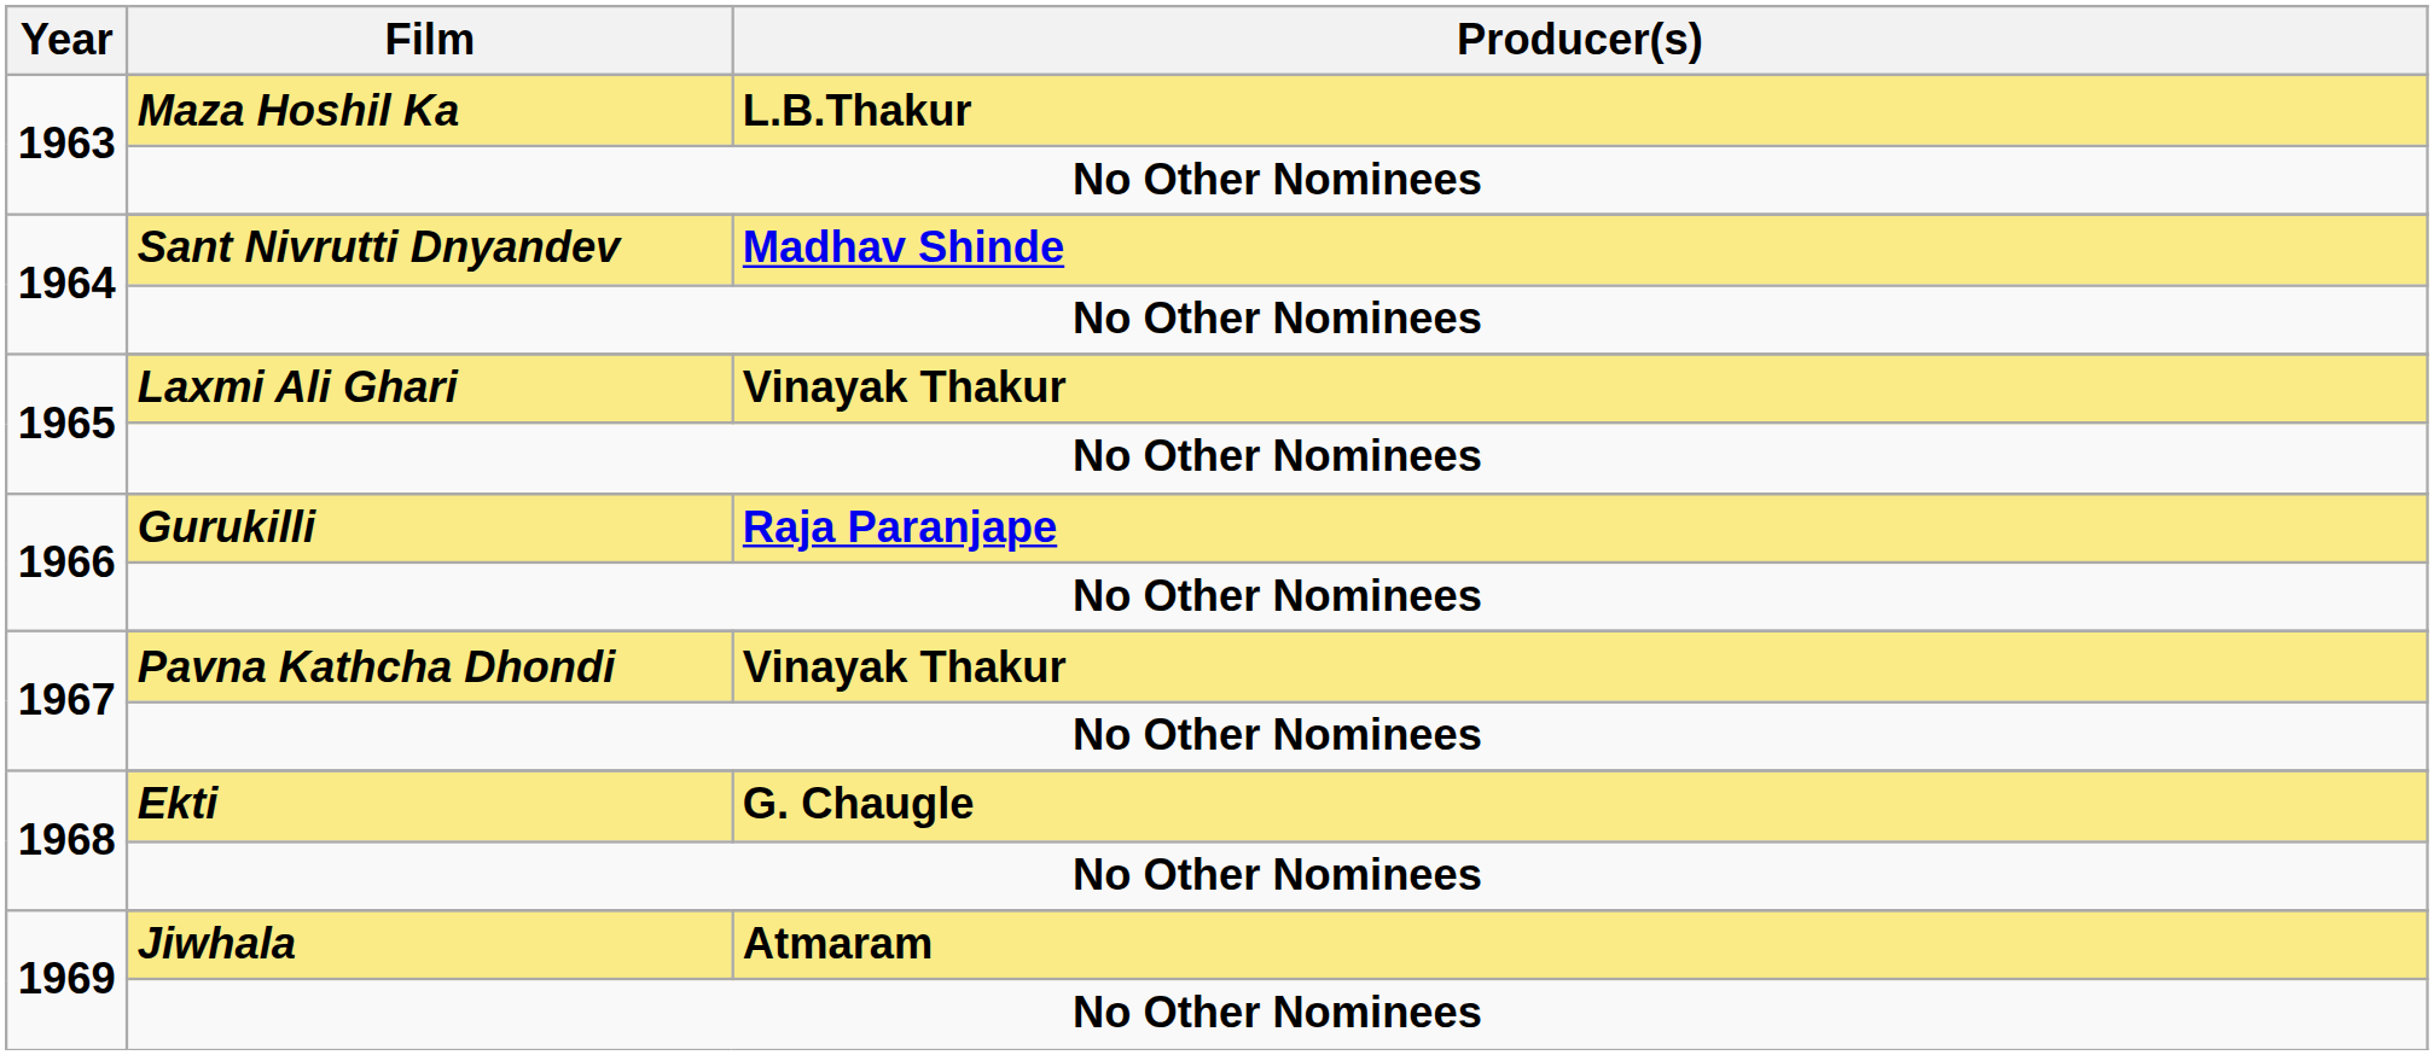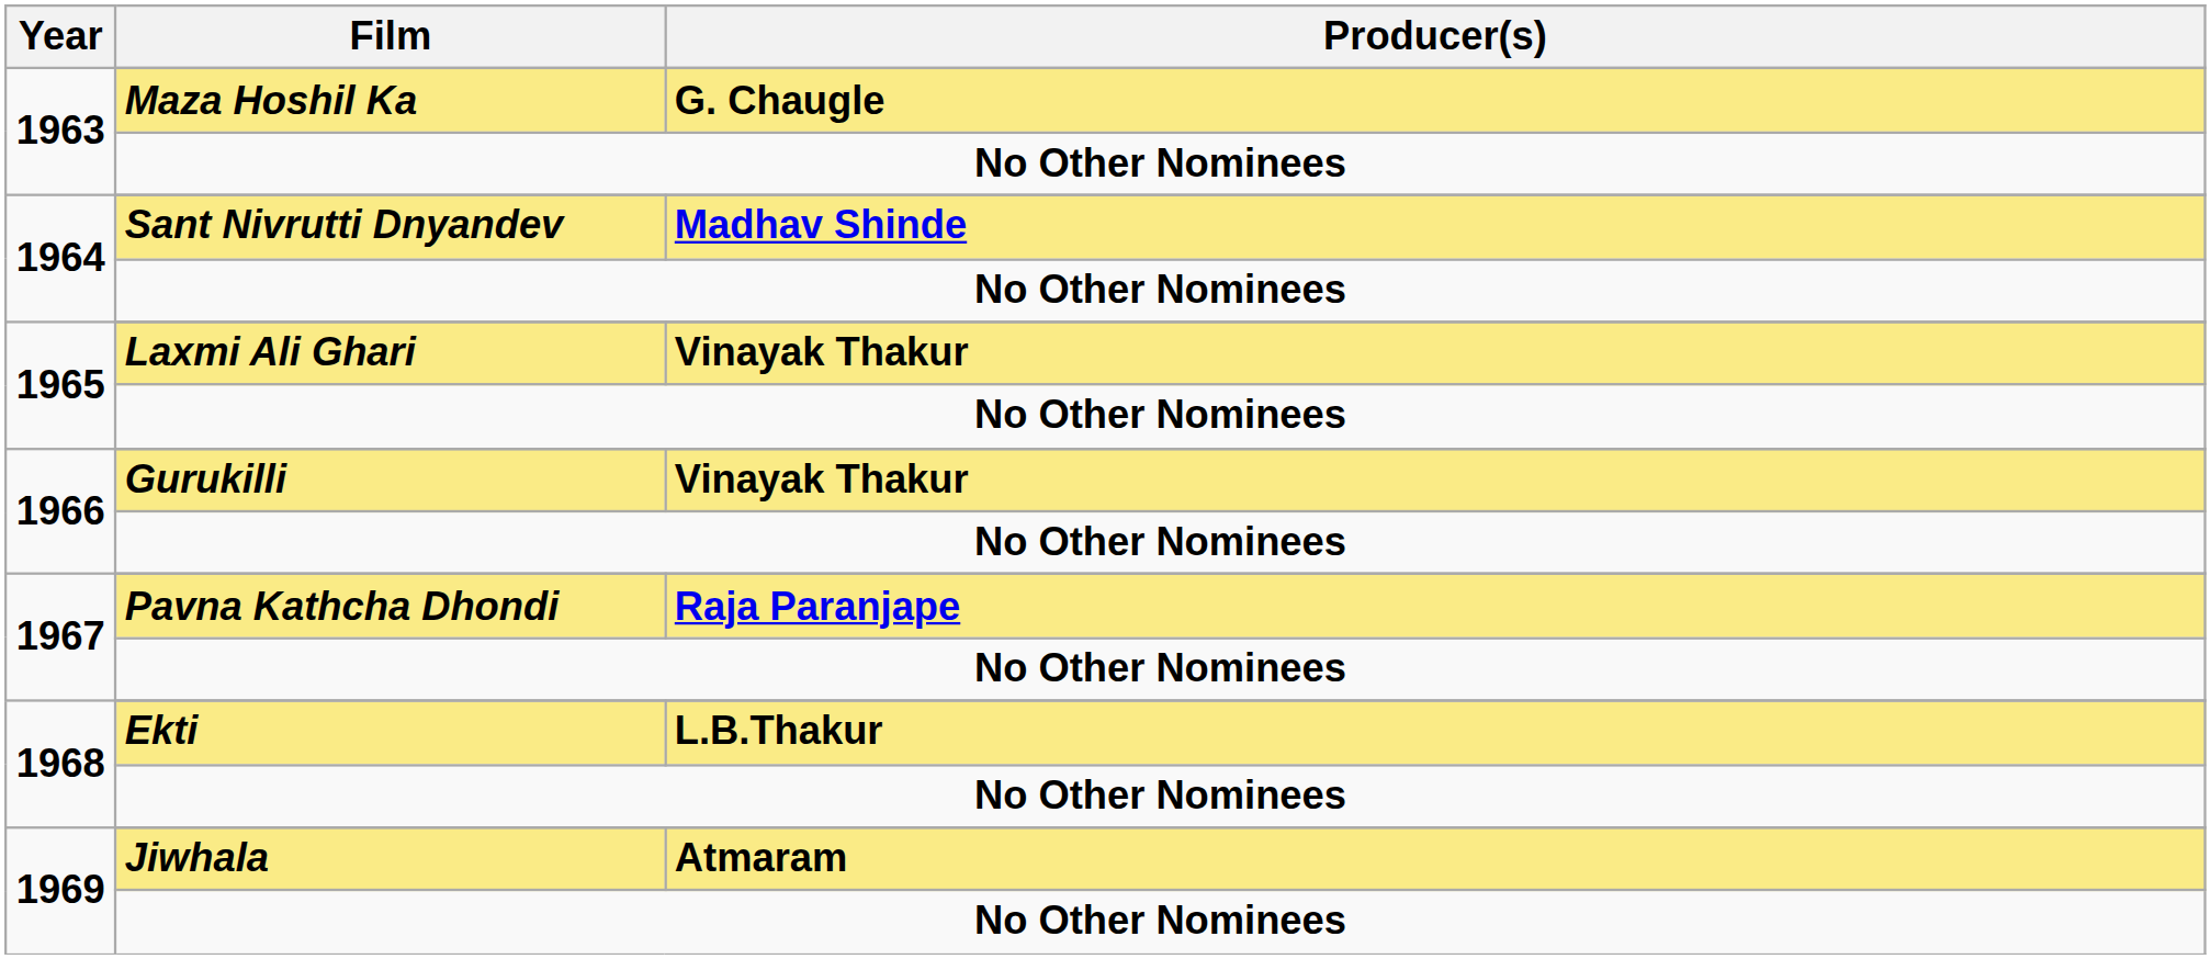Maza Hoshil Ka | Producer(s): L.B.Thakur -> G. Chaugle
Gurukilli | Producer(s): Raja Paranjape -> Vinayak Thakur
Pavna Kathcha Dhondi | Producer(s): Vinayak Thakur -> Raja Paranjape
Ekti | Producer(s): G. Chaugle -> L.B.Thakur
